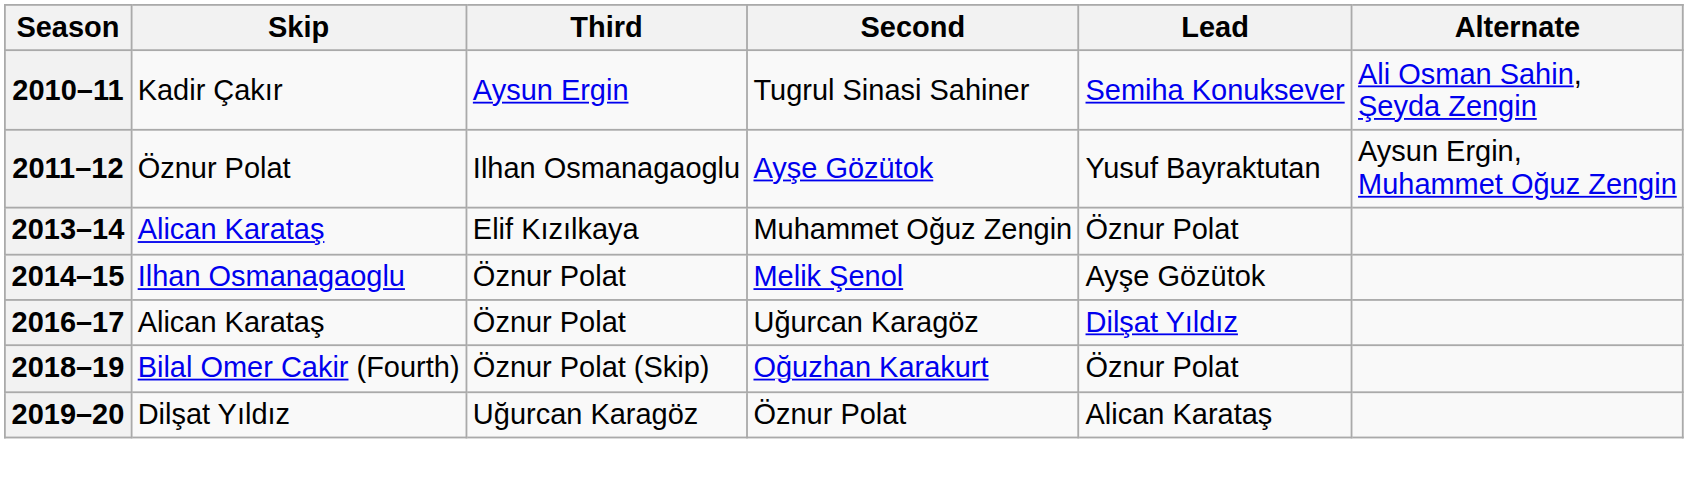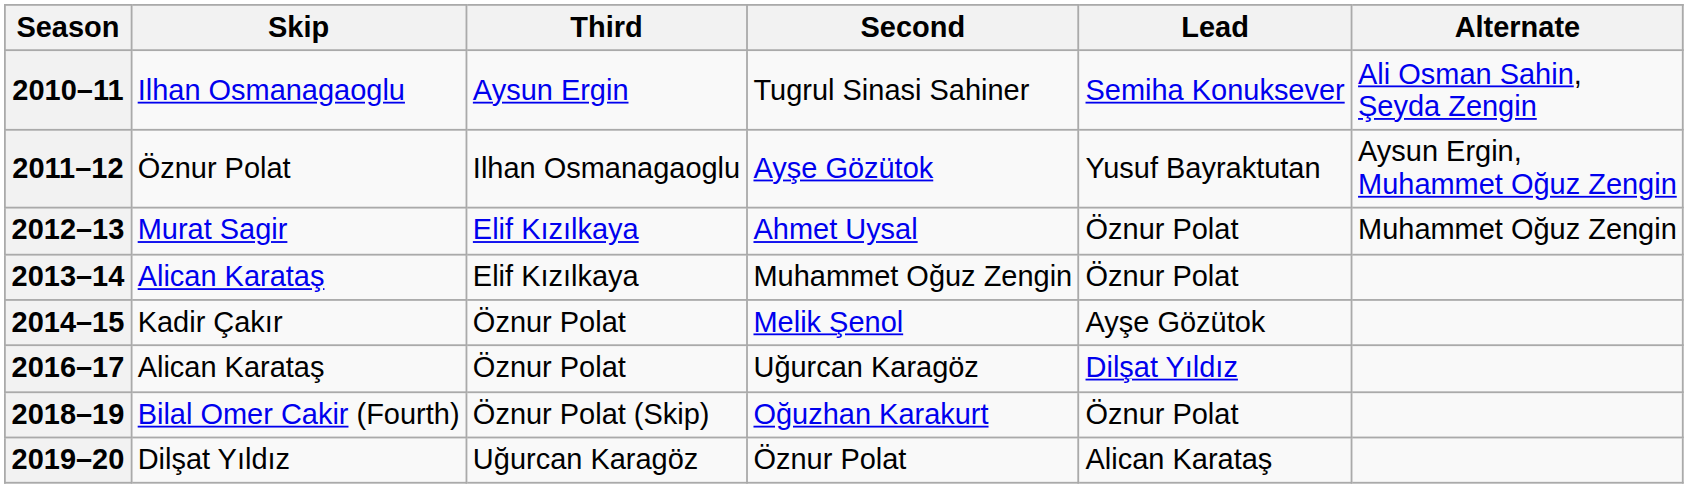2010–11 | Skip: Kadir Çakır -> Ilhan Osmanagaoglu
+ row: 2012–13 | Murat Sagir | Elif Kızılkaya | Ahmet Uysal | Öznur Polat | Muhammet Oğuz Zengin
2014–15 | Skip: Ilhan Osmanagaoglu -> Kadir Çakır
